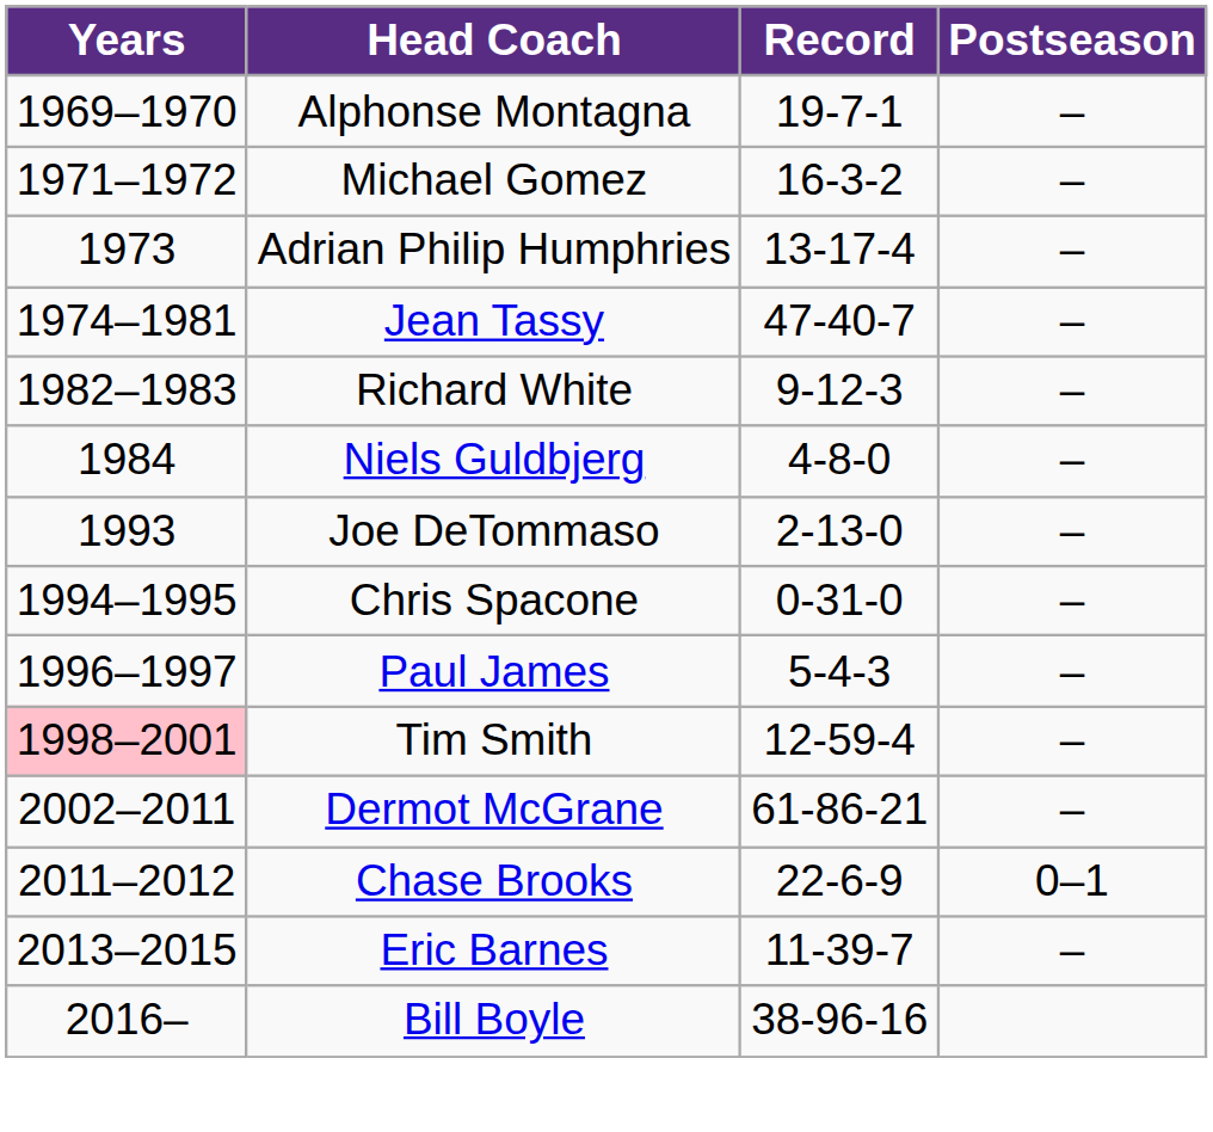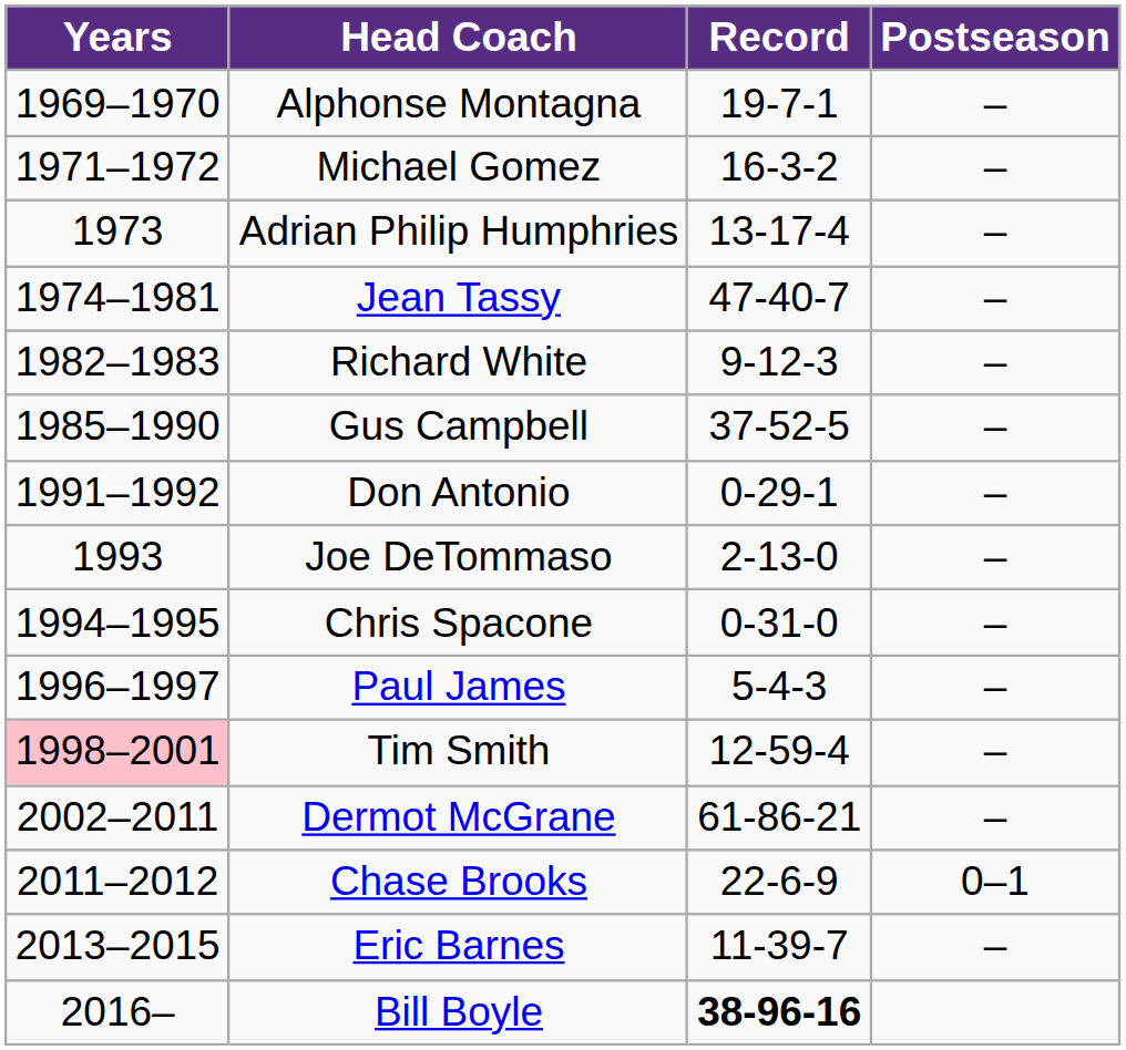- row: 1984 | Niels Guldbjerg | 4-8-0 | –
+ row: 1985–1990 | Gus Campbell | 37-52-5 | –
+ row: 1991–1992 | Don Antonio | 0-29-1 | –
Bill Boyle | Record: normal -> bold
